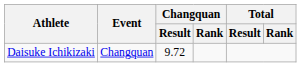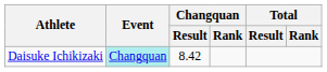Daisuke Ichikizaki | Event: no background -> paleturquoise background
Daisuke Ichikizaki | Changquan / Result: 9.72 -> 8.42
